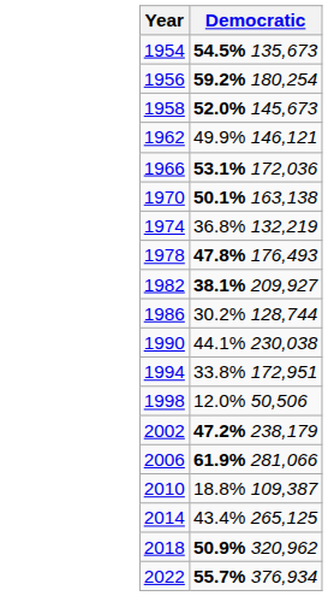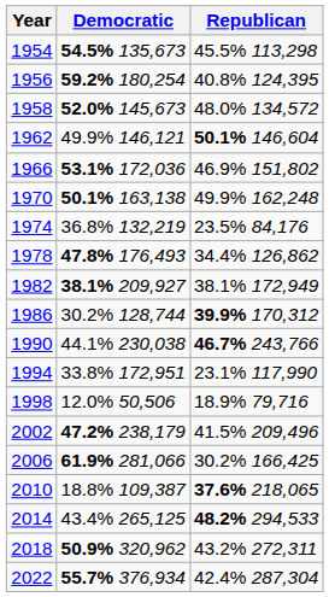+ column: Republican | 45.5% 113,298 | 40.8% 124,395 | 48.0% 134,572 | 50.1% 146,604 | 46.9% 151,802 | 49.9% 162,248 | 23.5% 84,176 | 34.4% 126,862 | 38.1% 172,949 | 39.9% 170,312 | 46.7% 243,766 | 23.1% 117,990 | 18.9% 79,716 | 41.5% 209,496 | 30.2% 166,425 | 37.6% 218,065 | 48.2% 294,533 | 43.2% 272,311 | 42.4% 287,304
